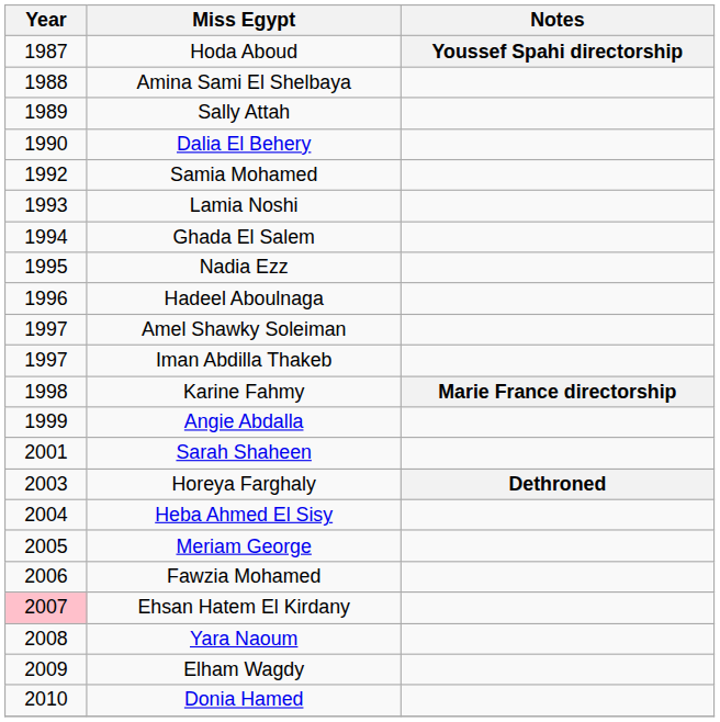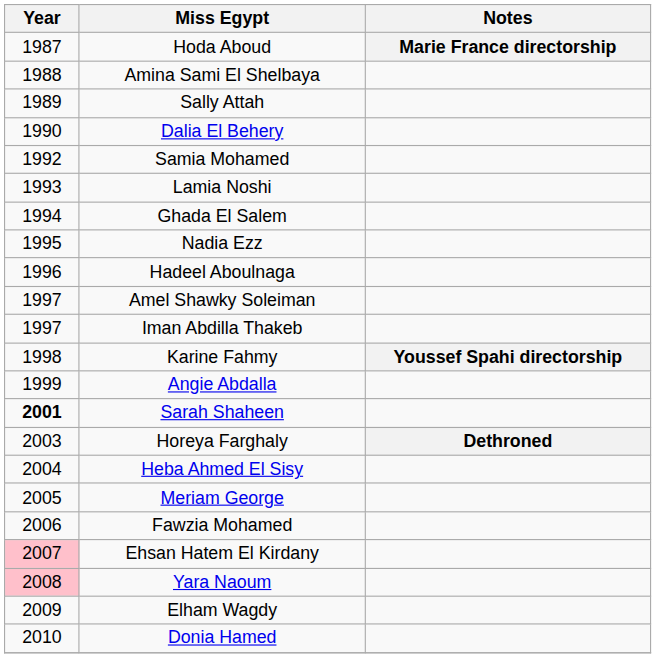Hoda Aboud | Notes: Youssef Spahi directorship -> Marie France directorship
Karine Fahmy | Notes: Marie France directorship -> Youssef Spahi directorship
Sarah Shaheen | Year: normal -> bold
Yara Naoum | Year: no background -> pink background
